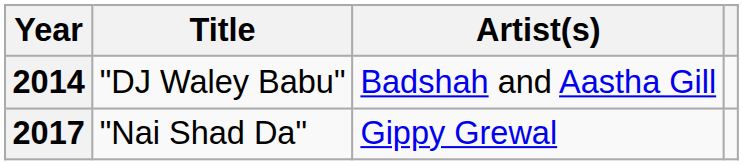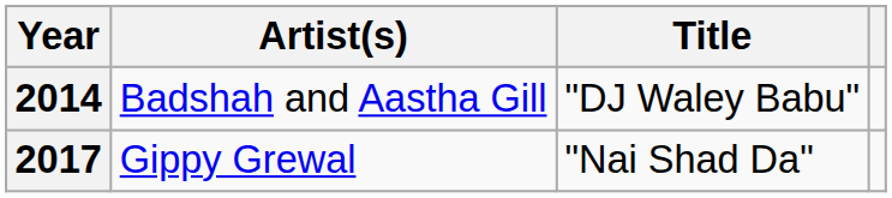columns swapped: Title <-> Artist(s)
